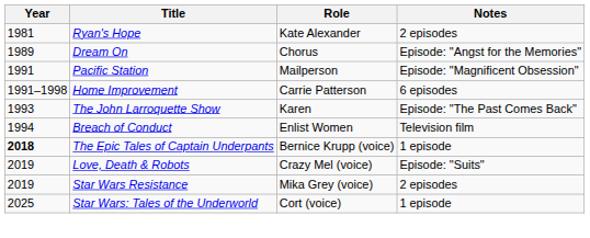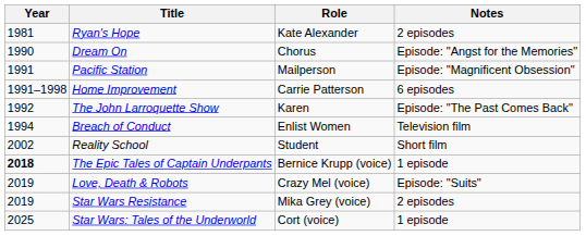Dream On | Year: 1989 -> 1990
The John Larroquette Show | Year: 1993 -> 1992
+ row: 2002 | Reality School | Student | Short film
